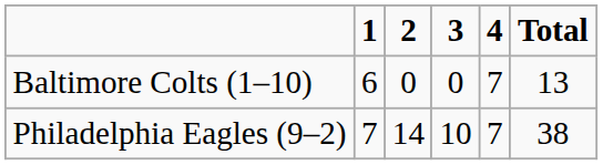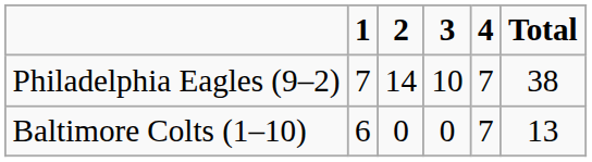rows swapped: Baltimore Colts (1–10) <-> Philadelphia Eagles (9–2)
